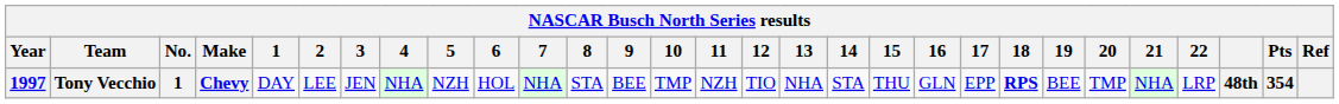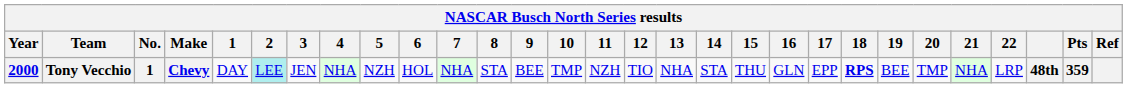Tony Vecchio | Year: 1997 -> 2000
Tony Vecchio | 2: no background -> paleturquoise background
Tony Vecchio | Pts: 354 -> 359
